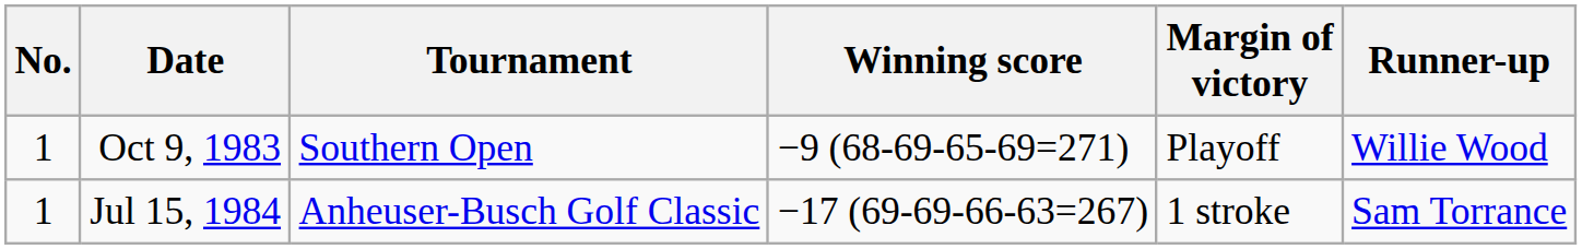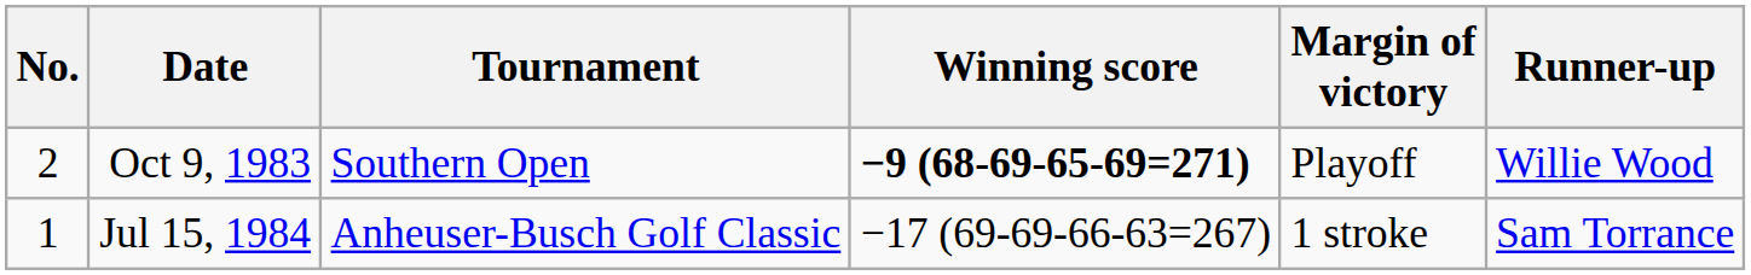Oct 9, 1983 | No.: 1 -> 2
Oct 9, 1983 | Winning score: normal -> bold
